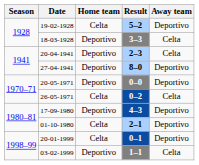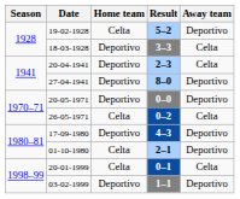20-01-1999 | Away team: Deportivo -> Celta
03-02-1999 | Away team: Celta -> Deportivo
